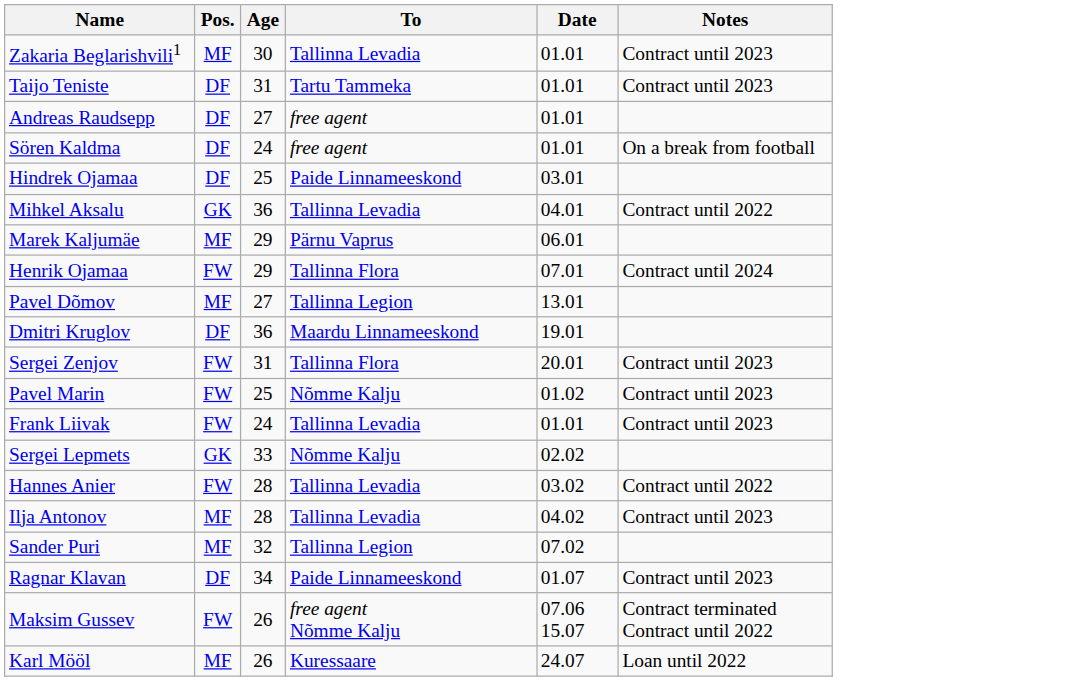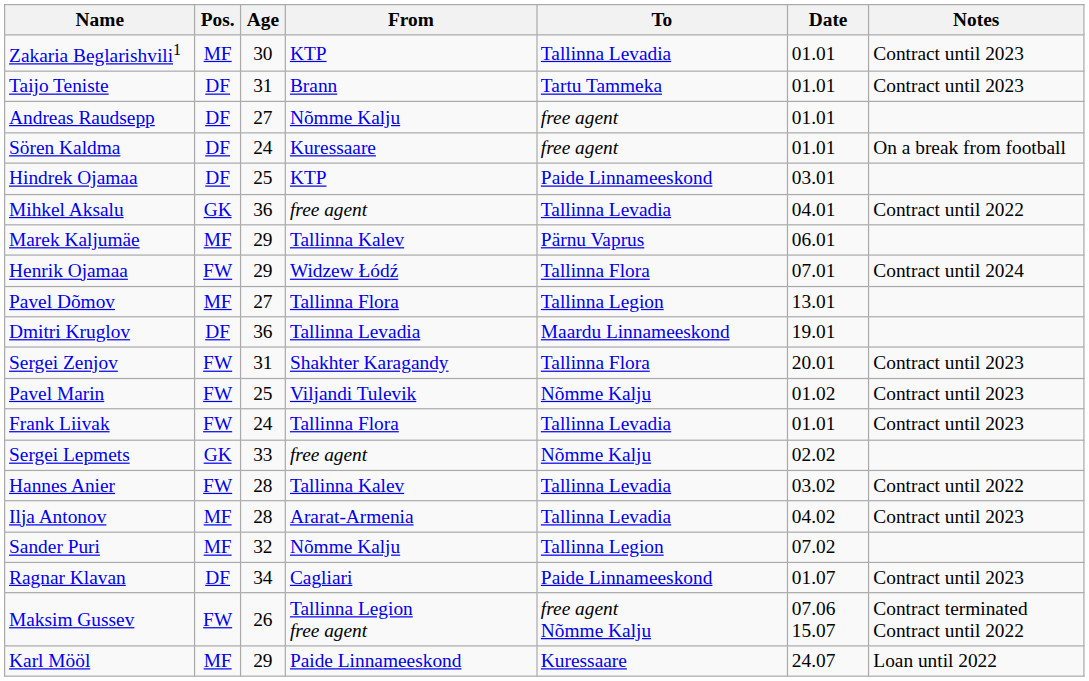+ column: From | KTP | Brann | Nõmme Kalju | Kuressaare | KTP | free agent | Tallinna Kalev | Widzew Łódź | Tallinna Flora | Tallinna Levadia | Shakhter Karagandy | Viljandi Tulevik | Tallinna Flora | free agent | Tallinna Kalev | Ararat-Armenia | Nõmme Kalju | Cagliari | Tallinna Legion free agent | Paide Linnameeskond
Karl Mööl | Age: 26 -> 29
